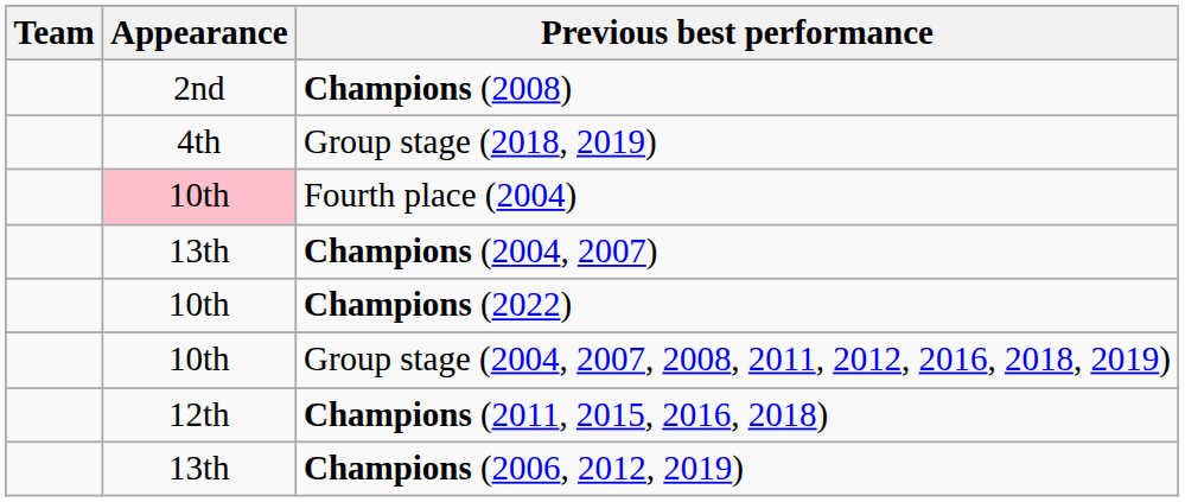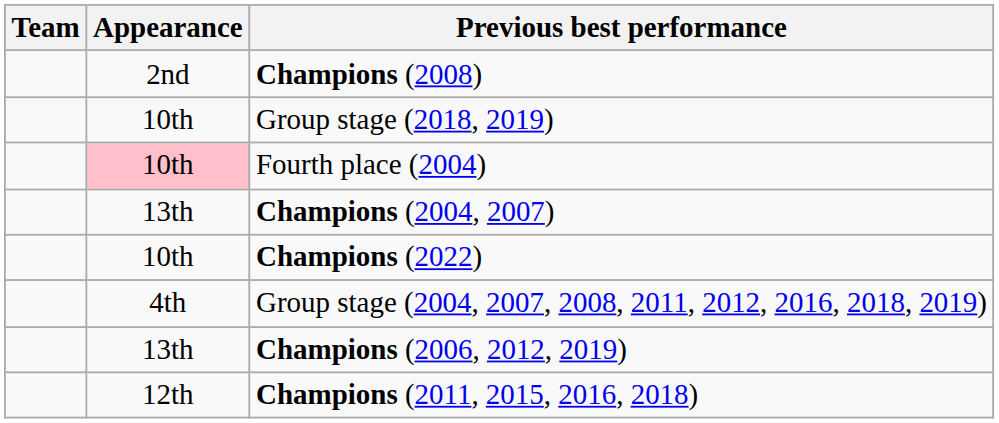Group stage (2018, 2019) | Appearance: 4th -> 10th
Group stage (2004, 2007, 2008, 2011, 2012, 2016, 2018, 2019) | Appearance: 10th -> 4th
rows swapped: Champions (2011, 2015, 2016, 2018) <-> Champions (2006, 2012, 2019)
